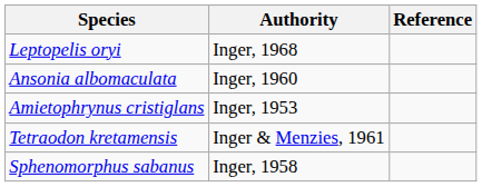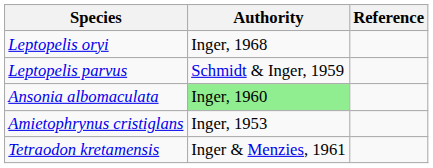+ row: Leptopelis parvus | Schmidt & Inger, 1959
Ansonia albomaculata | Authority: no background -> lightgreen background
- row: Sphenomorphus sabanus | Inger, 1958
